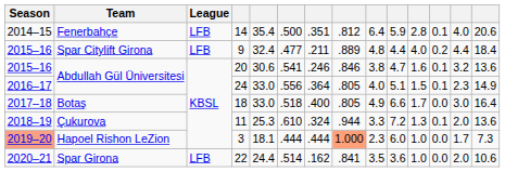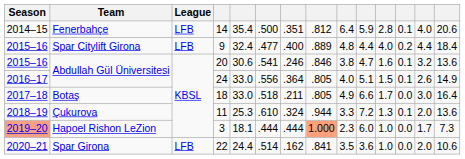9 | column 7: .211 -> .400
24 | column 13: 2.3 -> 2.6
18 | column 7: .400 -> .211
